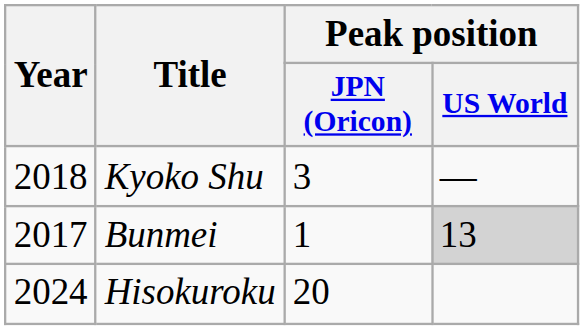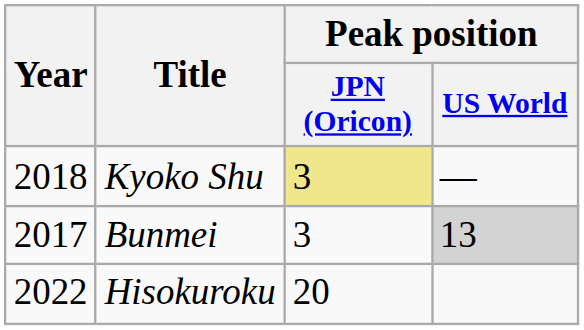Kyoko Shu | Peak position / JPN (Oricon): no background -> khaki background
Bunmei | Peak position / JPN (Oricon): 1 -> 3
Hisokuroku | Year: 2024 -> 2022
